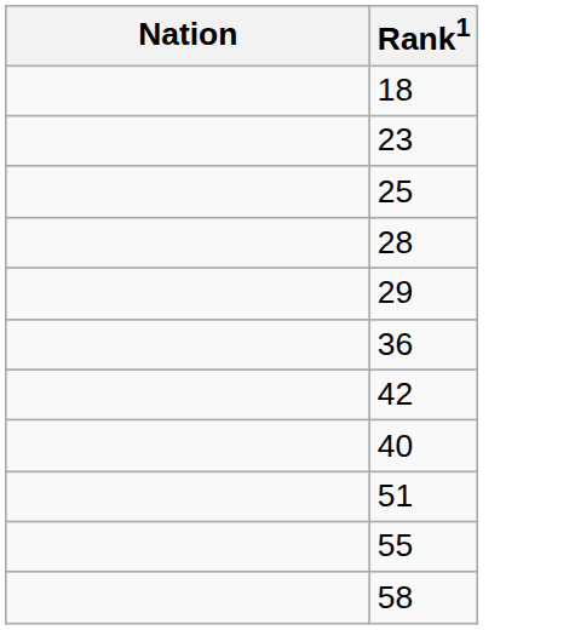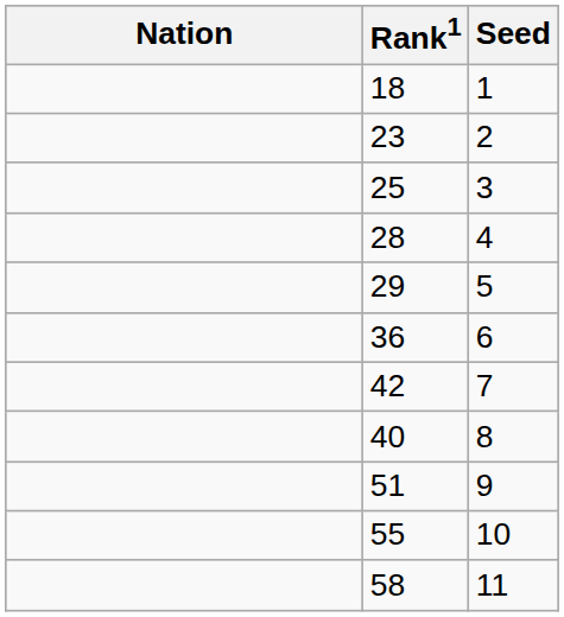+ column: Seed | 1 | 2 | 3 | 4 | 5 | 6 | 7 | 8 | 9 | 10 | 11
